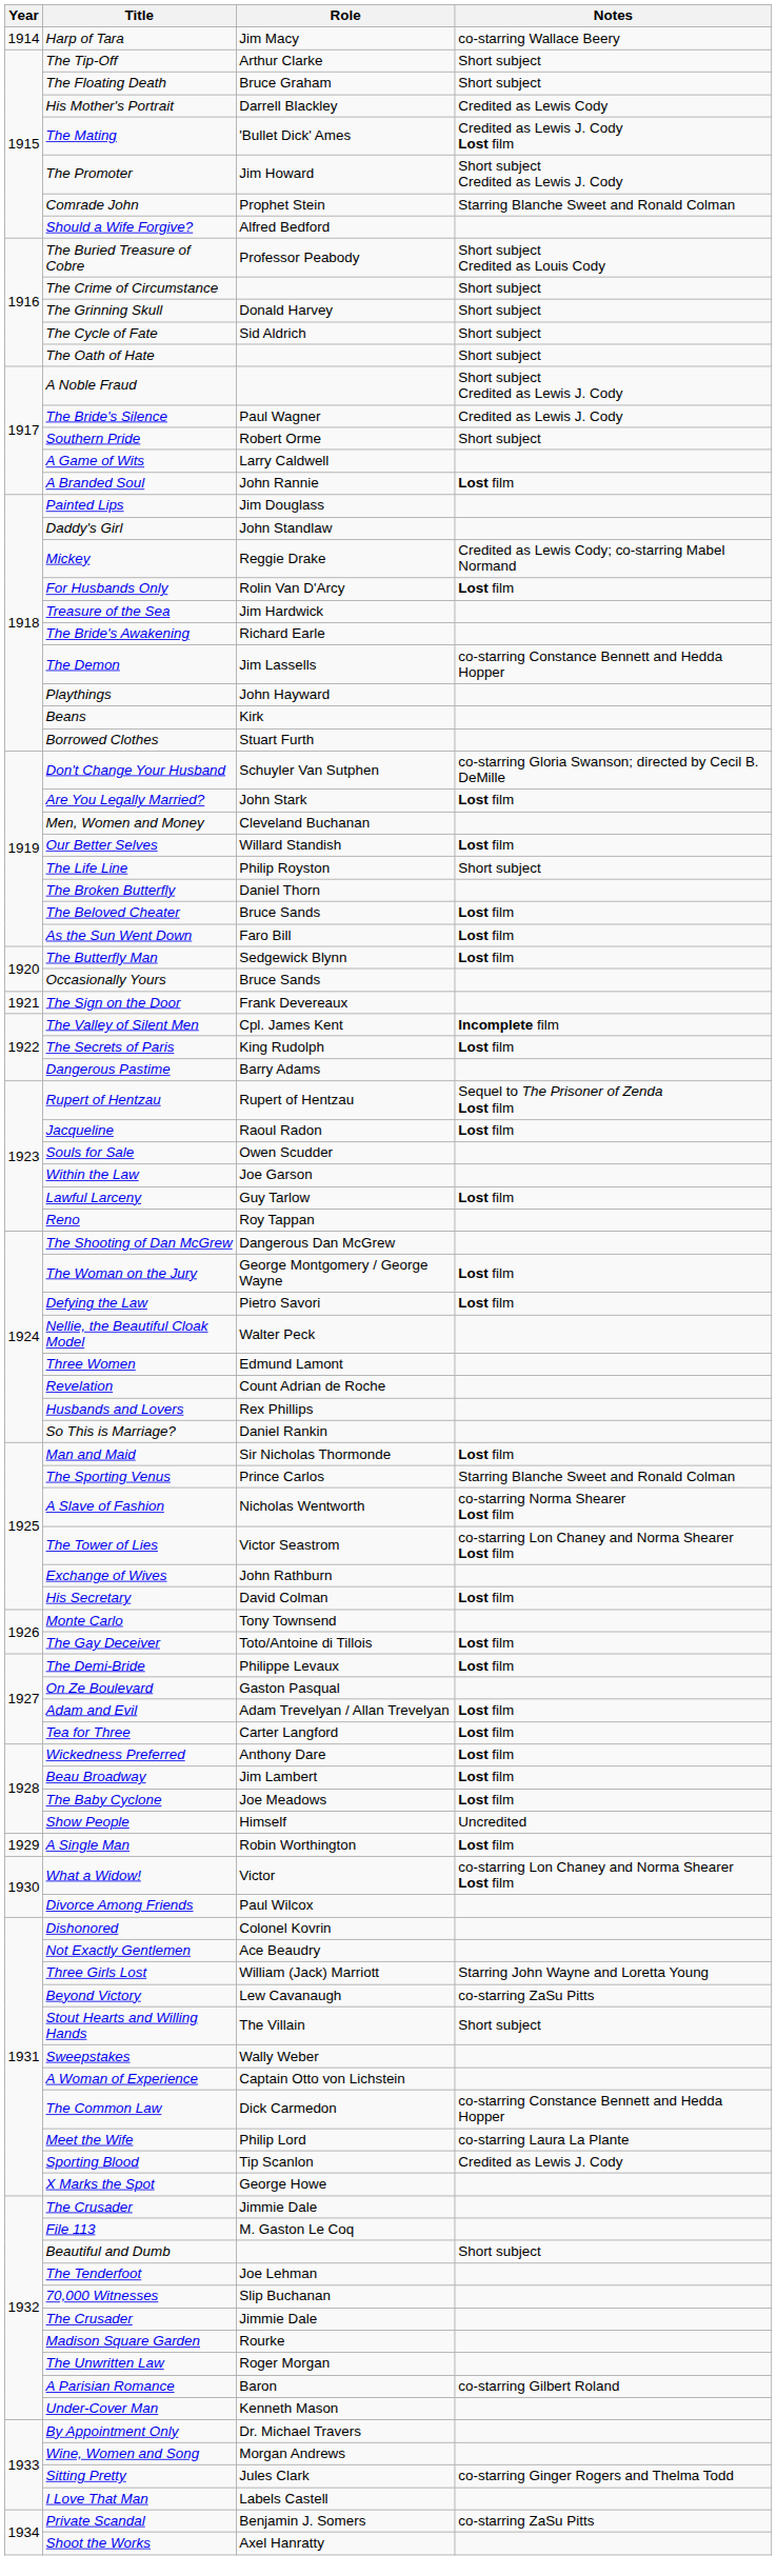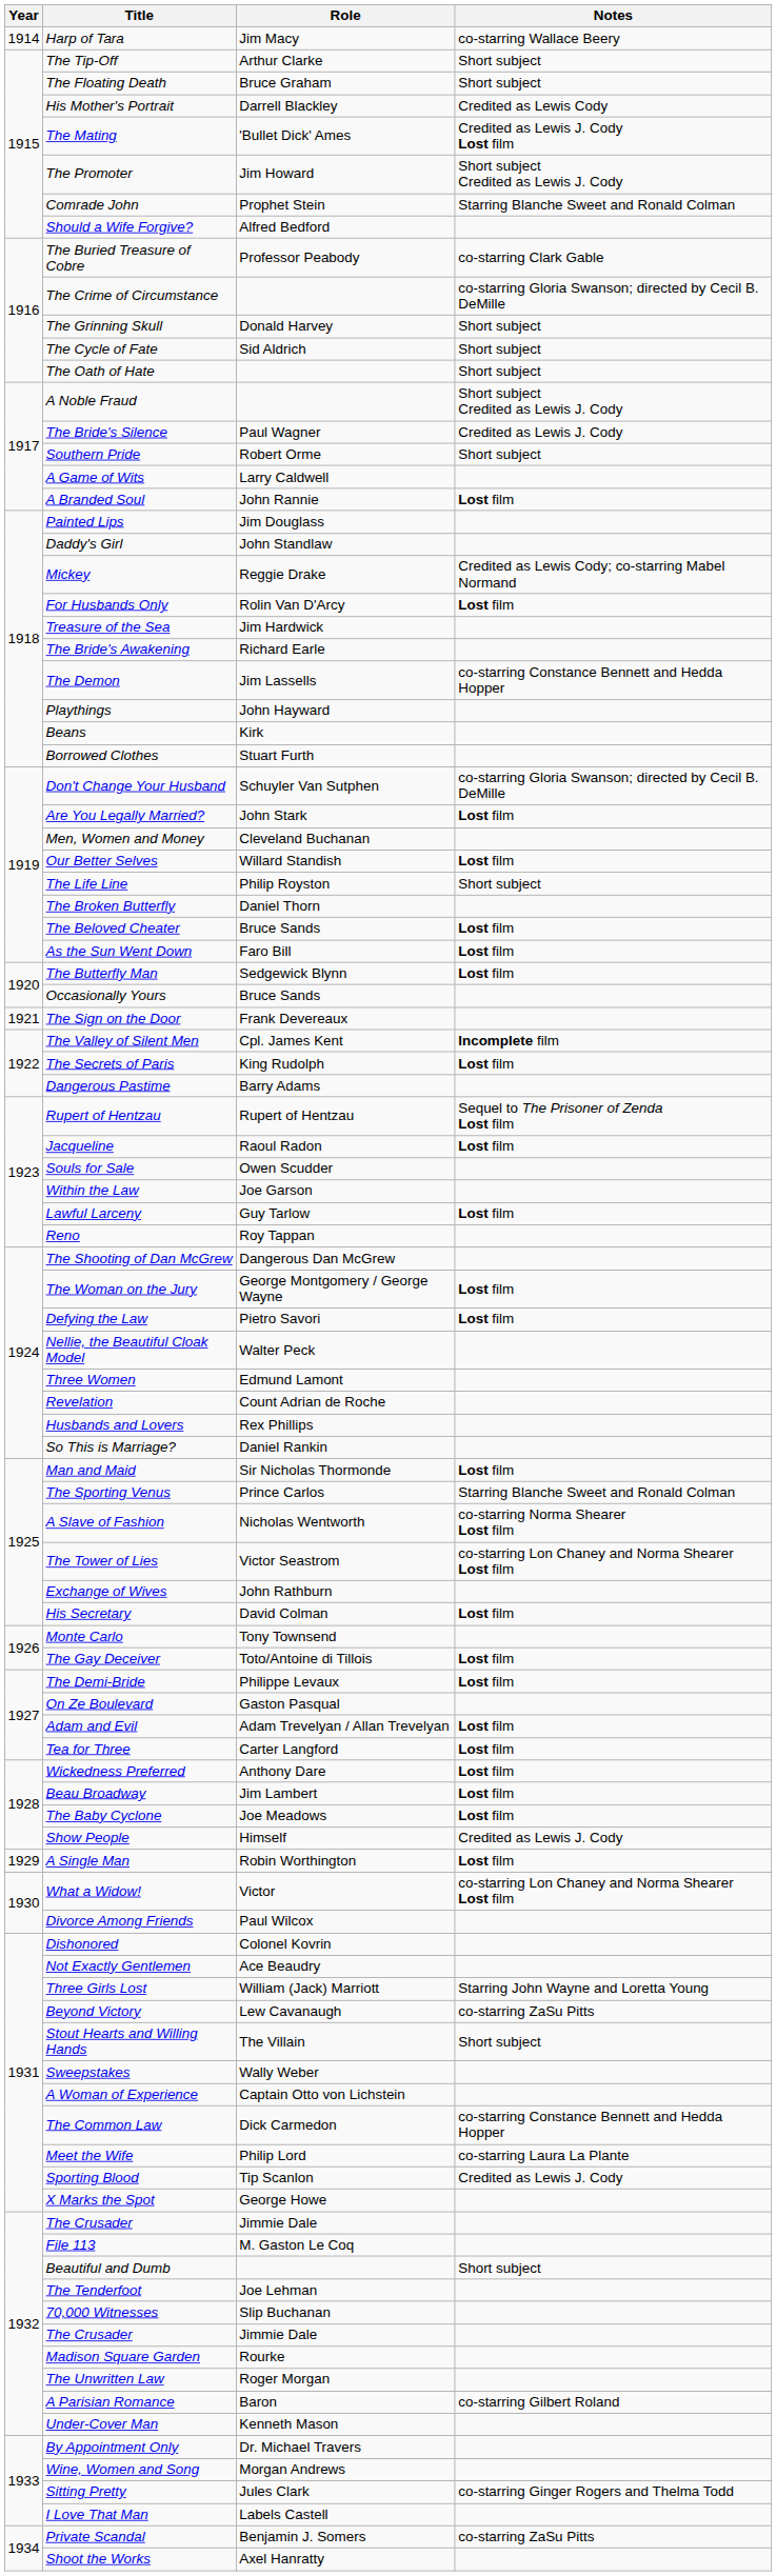The Buried Treasure of Cobre | Notes: Short subject Credited as Louis Cody -> co-starring Clark Gable
The Crime of Circumstance | Notes: Short subject -> co-starring Gloria Swanson; directed by Cecil B. DeMille
Show People | Notes: Uncredited -> Credited as Lewis J. Cody
